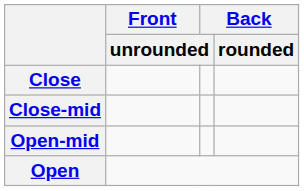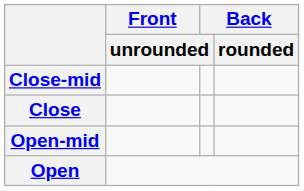rows swapped: Close <-> Close-mid
